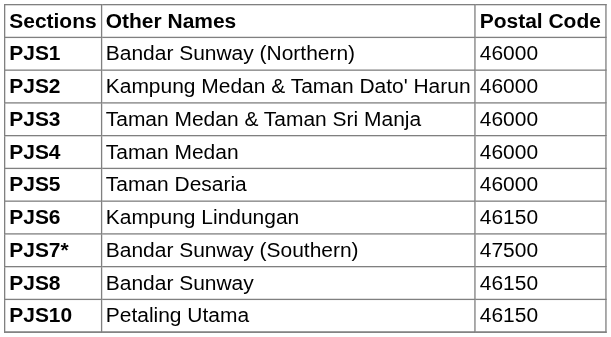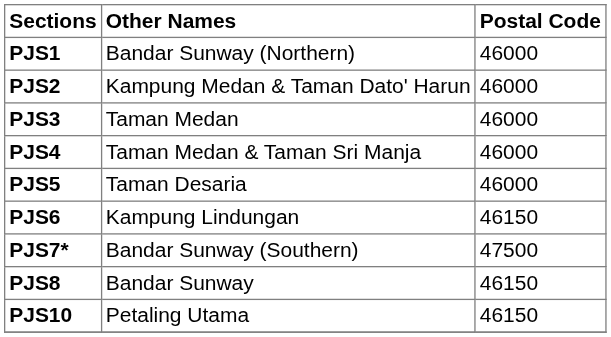PJS3 | Other Names: Taman Medan & Taman Sri Manja -> Taman Medan
PJS4 | Other Names: Taman Medan -> Taman Medan & Taman Sri Manja
